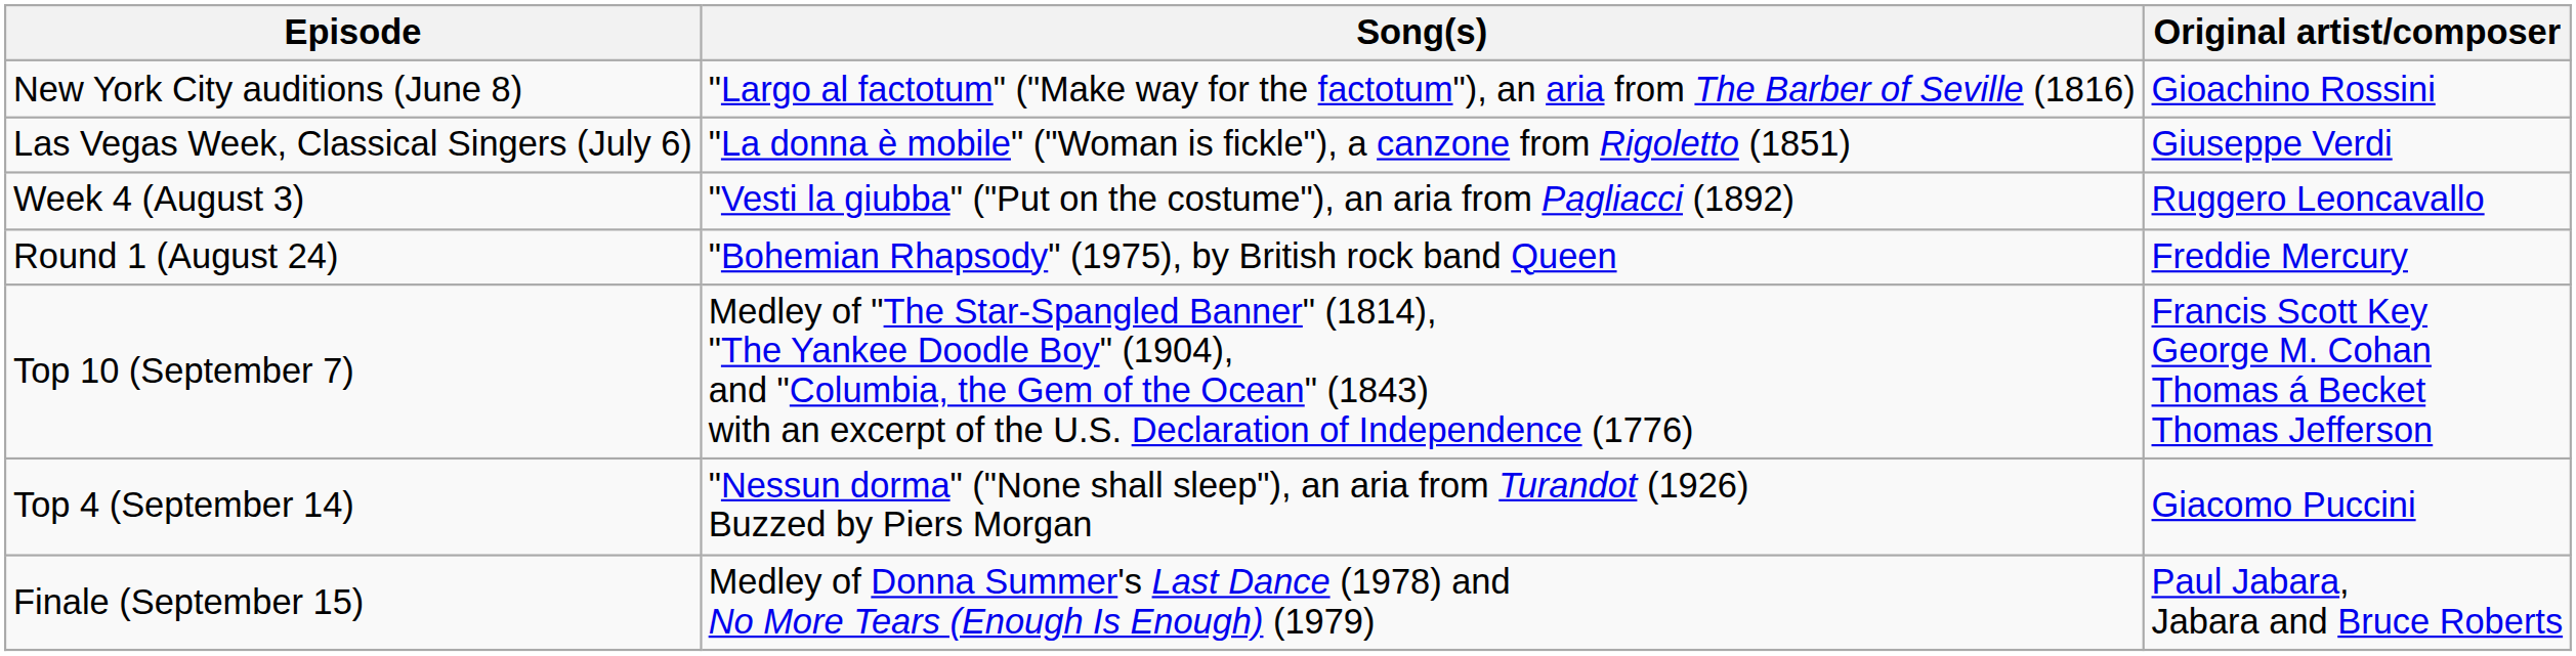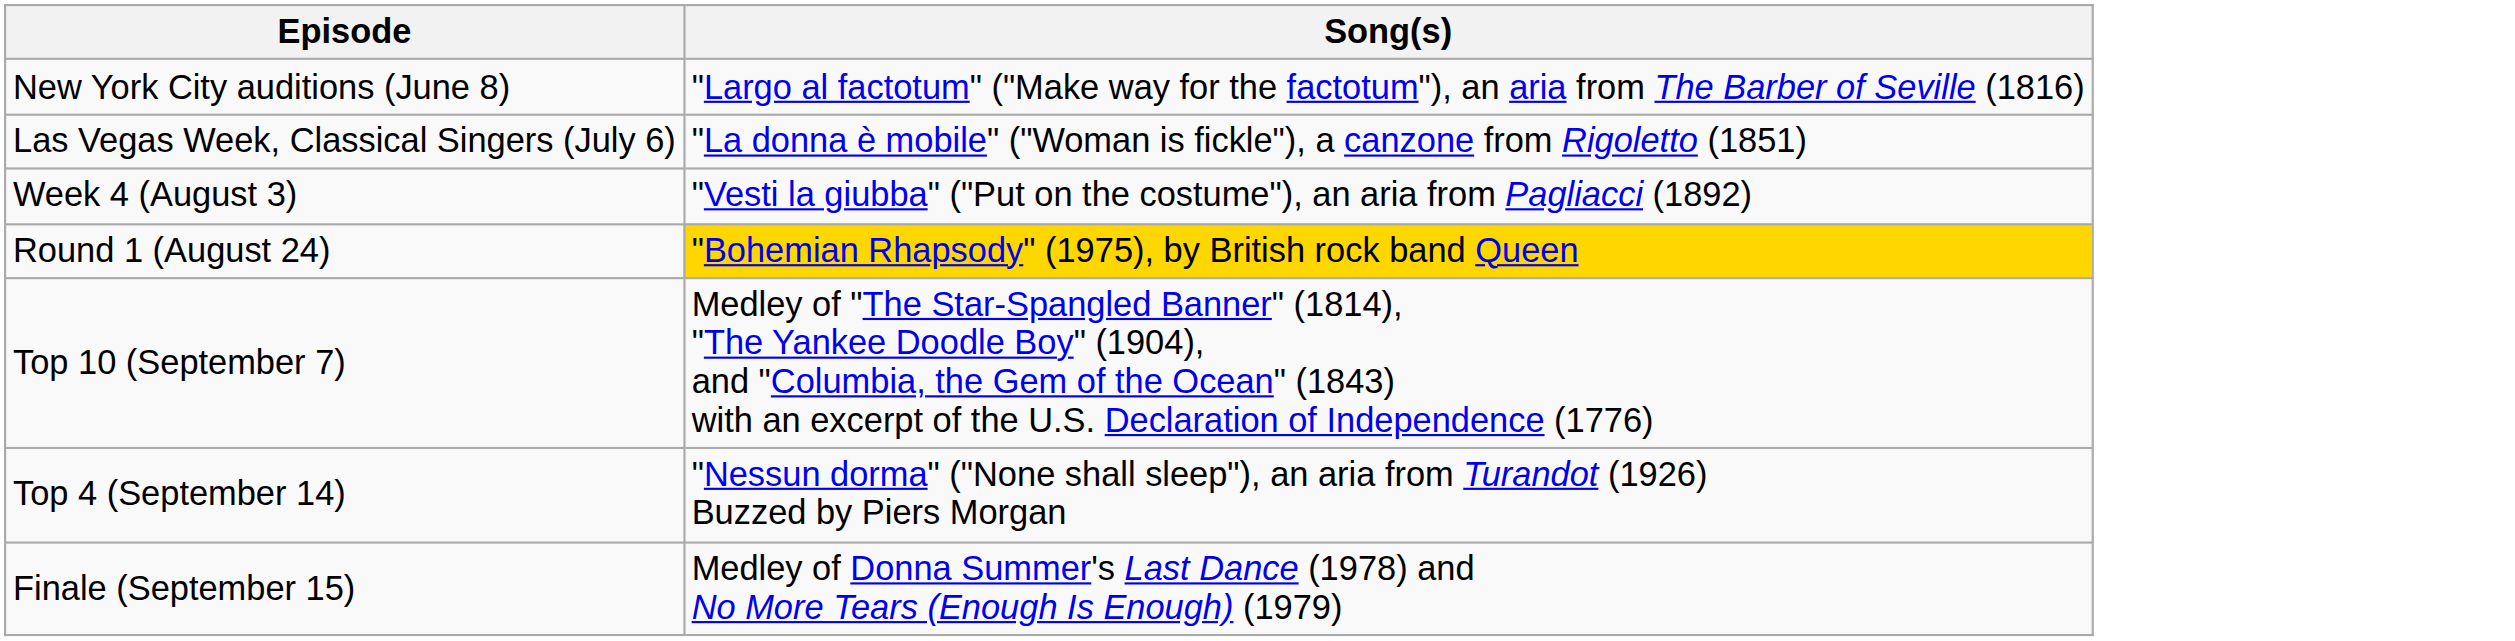- column: Original artist/composer | Gioachino Rossini | Giuseppe Verdi | Ruggero Leoncavallo | Freddie Mercury | Francis Scott Key George M. Cohan Thomas á Becket Thomas Jefferson | Giacomo Puccini | Paul Jabara, Jabara and Bruce Roberts
Round 1 (August 24) | Song(s): no background -> gold background
